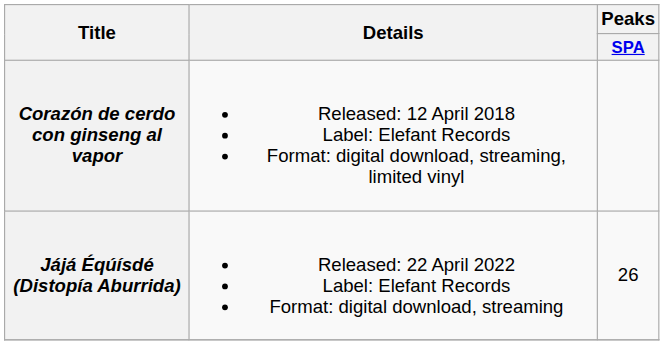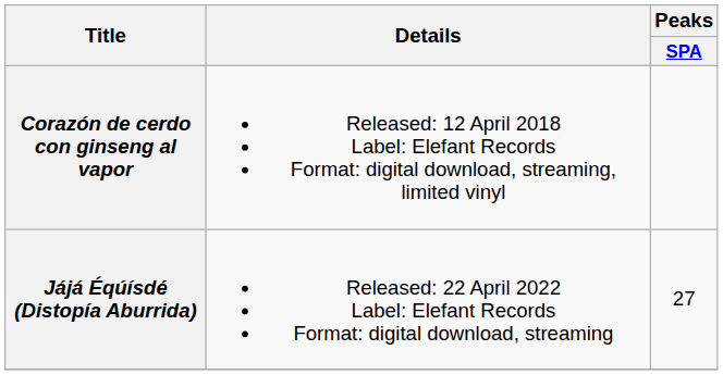Jájá Éqúísdé (Distopía Aburrida) | Peaks / SPA: 26 -> 27
